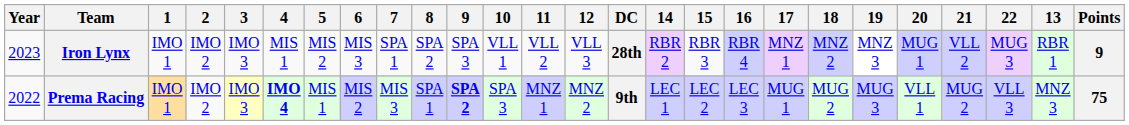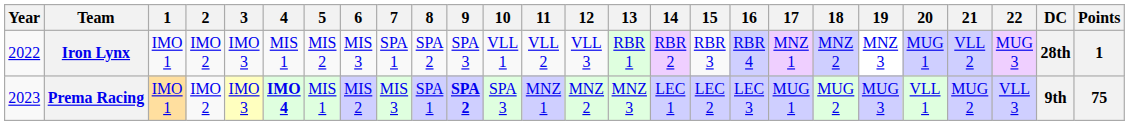columns swapped: 13 <-> DC
Iron Lynx | Year: 2023 -> 2022
Iron Lynx | Points: 9 -> 1
Prema Racing | Year: 2022 -> 2023
